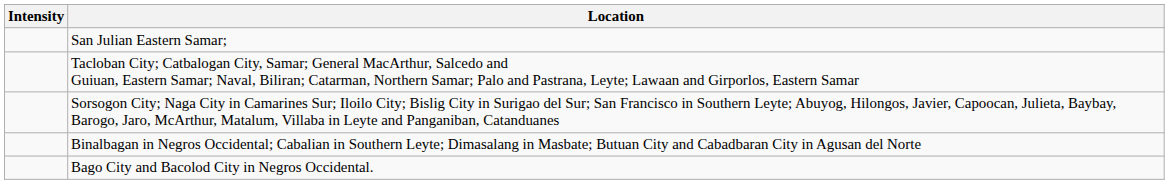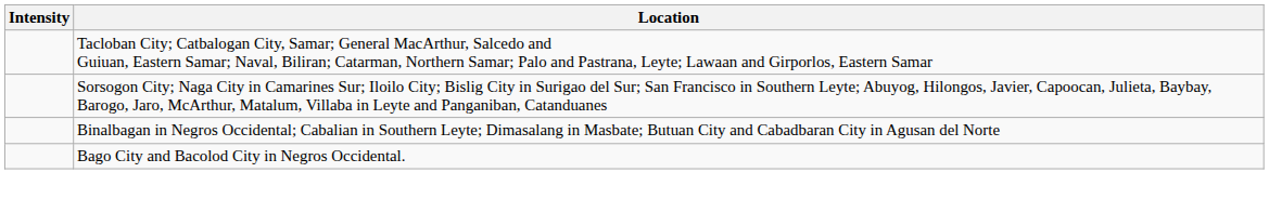- row: San Julian Eastern Samar;
